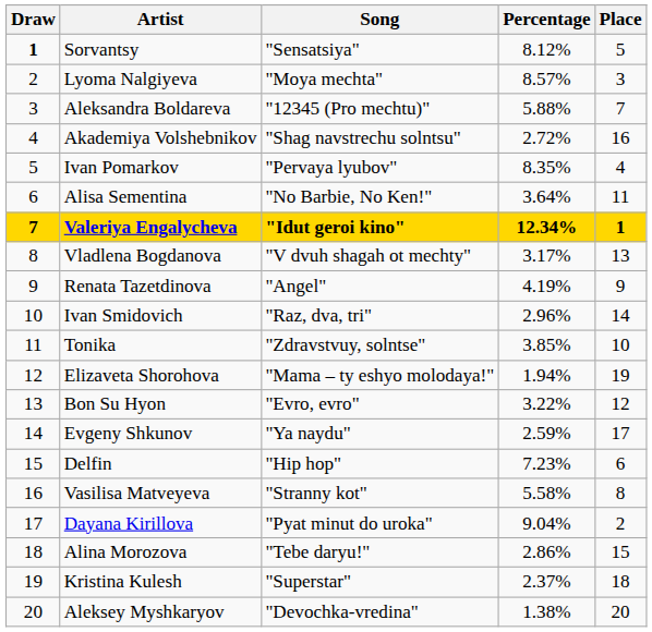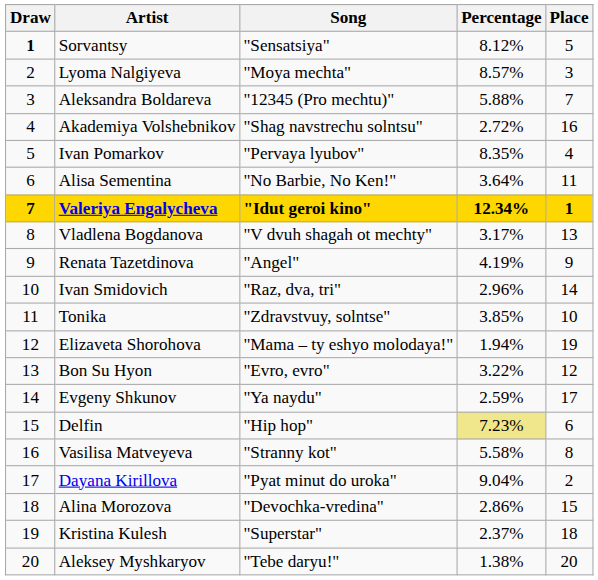Delfin | Percentage: no background -> khaki background
Alina Morozova | Song: "Tebe daryu!" -> "Devochka-vredina"
Aleksey Myshkaryov | Song: "Devochka-vredina" -> "Tebe daryu!"
